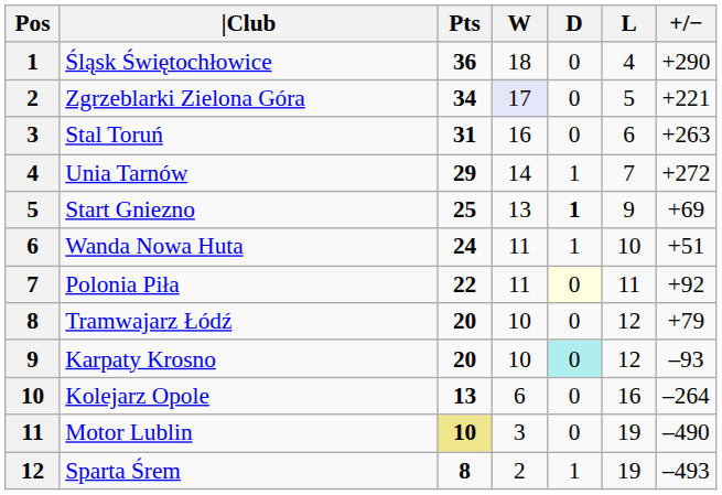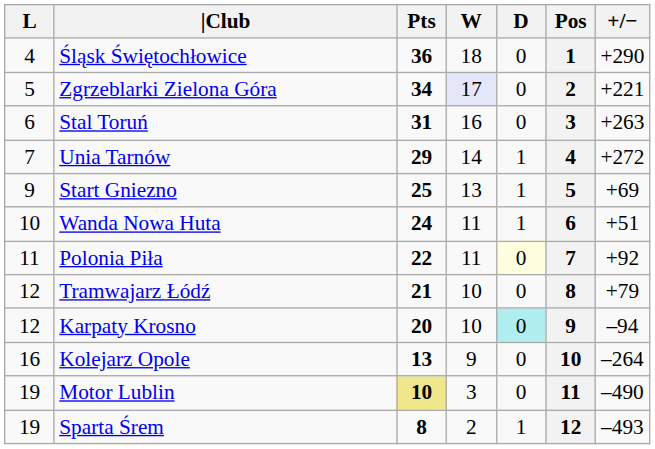columns swapped: Pos <-> L
Start Gniezno | D: bold -> normal
Tramwajarz Łódź | Pts: 20 -> 21
Karpaty Krosno | +/−: –93 -> –94
Kolejarz Opole | W: 6 -> 9
